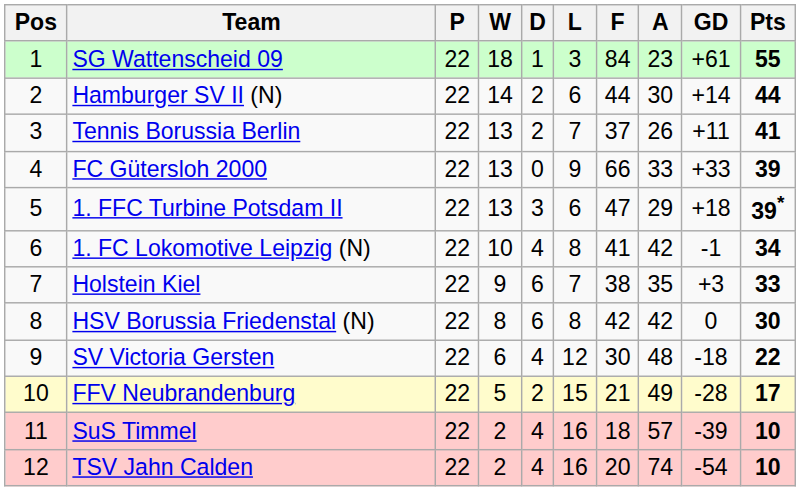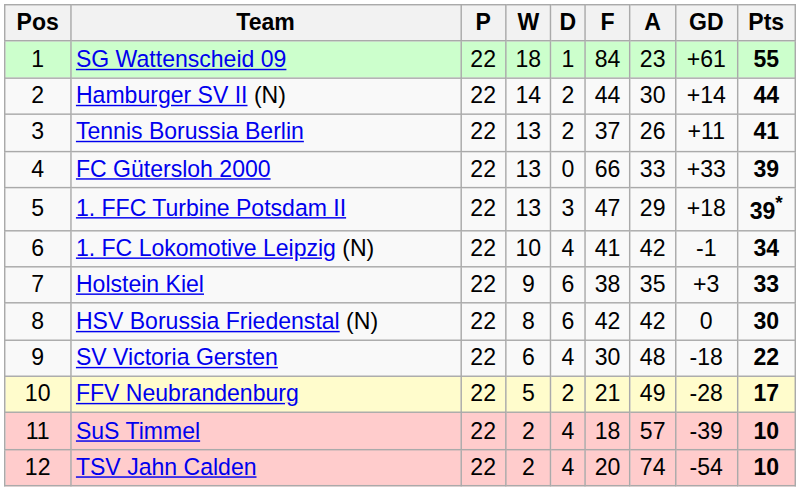- column: L | 3 | 6 | 7 | 9 | 6 | 8 | 7 | 8 | 12 | 15 | 16 | 16
